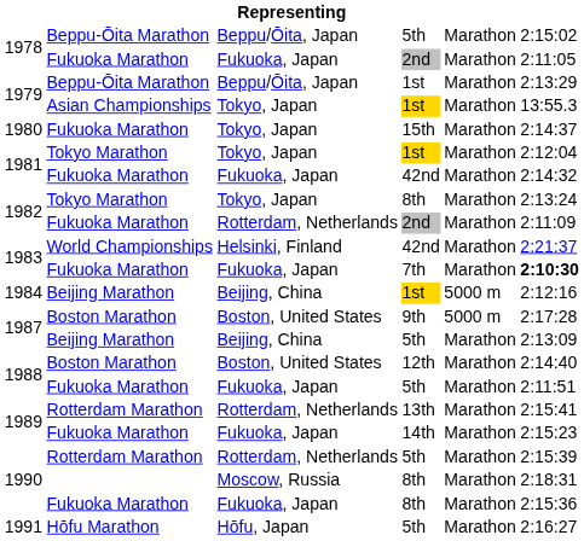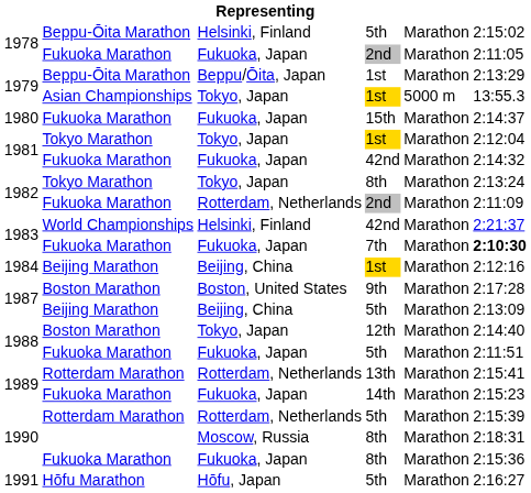1978 / Beppu-Ōita Marathon | column 3: Beppu/Ōita, Japan -> Helsinki, Finland
1979 / Asian Championships | column 5: Marathon -> 5000 m
1980 | column 3: Tokyo, Japan -> Fukuoka, Japan
1984 | column 5: 5000 m -> Marathon
1987 / Boston Marathon | column 5: 5000 m -> Marathon
1988 / Boston Marathon | column 3: Boston, United States -> Tokyo, Japan
